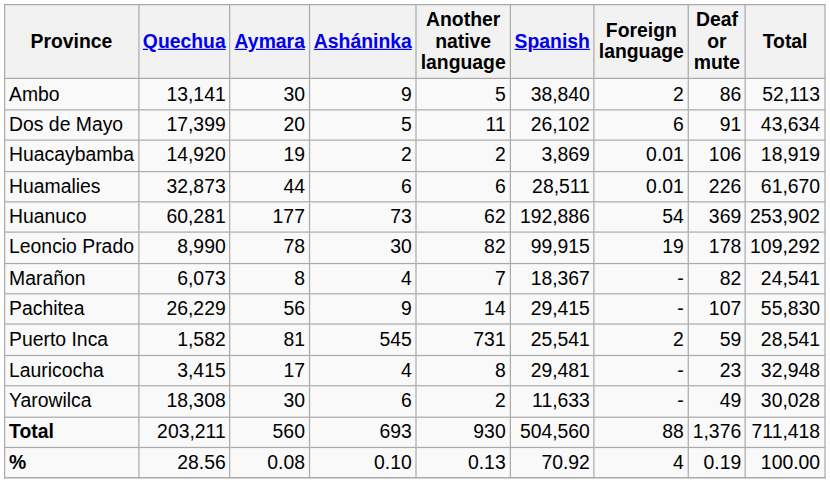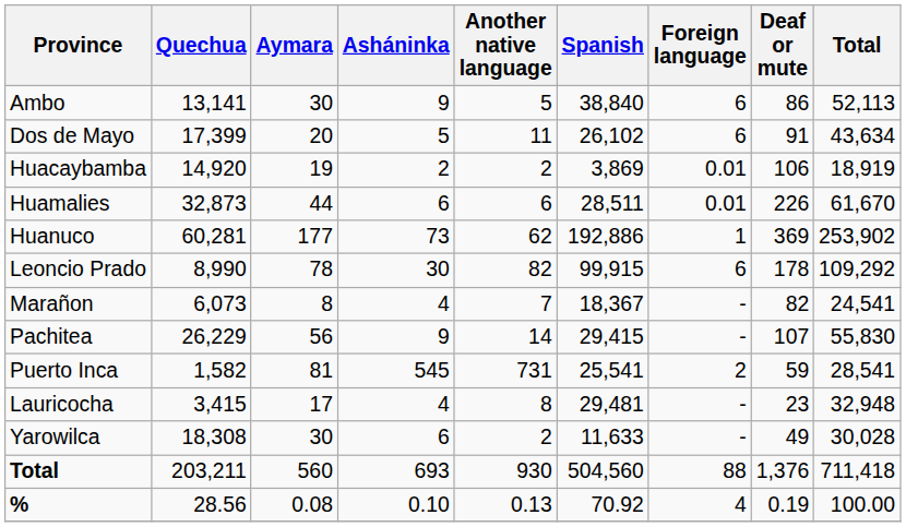Ambo | Foreign language: 2 -> 6
Huanuco | Foreign language: 54 -> 1
Leoncio Prado | Foreign language: 19 -> 6
